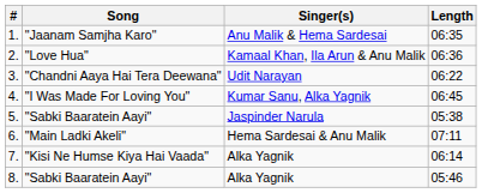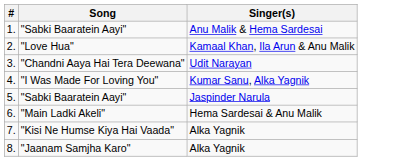- column: Length | 06:35 | 06:36 | 06:22 | 06:45 | 05:38 | 07:11 | 06:14 | 05:46
1. | Song: "Jaanam Samjha Karo" -> "Sabki Baaratein Aayi"
8. | Song: "Sabki Baaratein Aayi" -> "Jaanam Samjha Karo"
